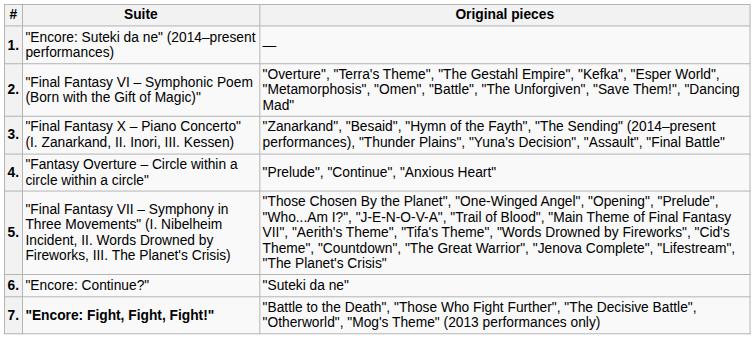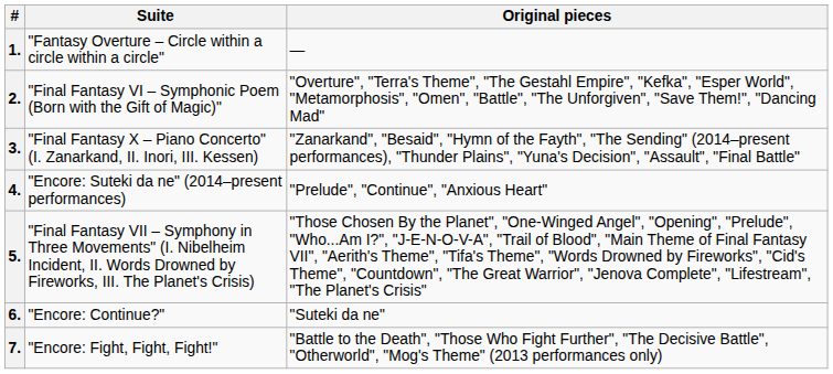1. | Suite: "Encore: Suteki da ne" (2014–present performances) -> "Fantasy Overture – Circle within a circle within a circle"
4. | Suite: "Fantasy Overture – Circle within a circle within a circle" -> "Encore: Suteki da ne" (2014–present performances)
7. | Suite: bold -> normal
